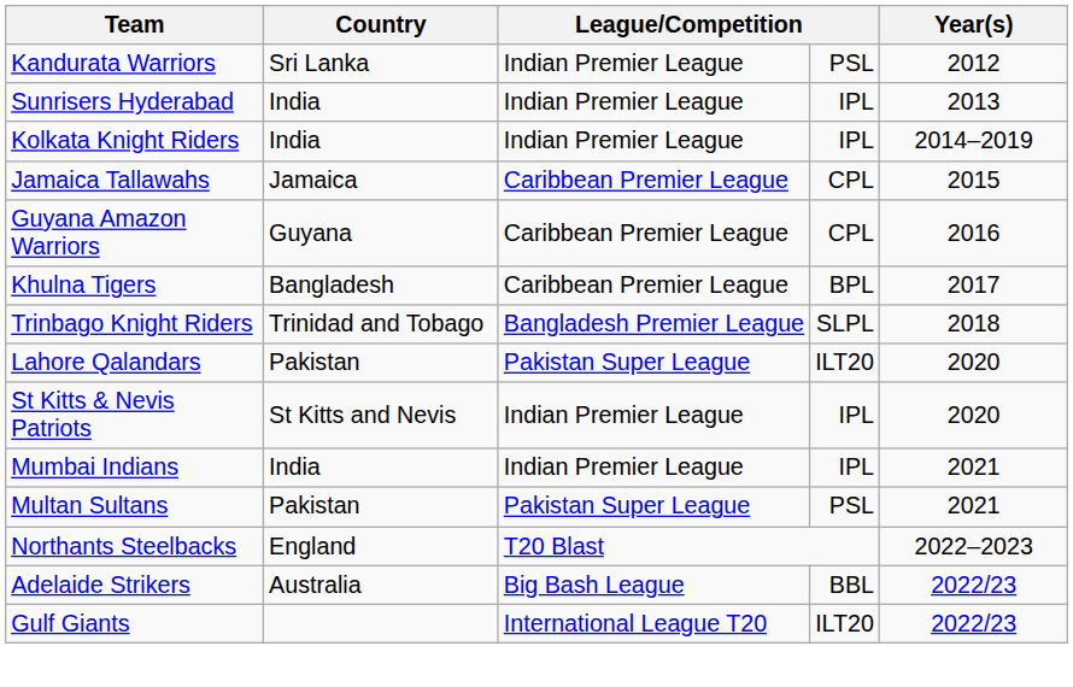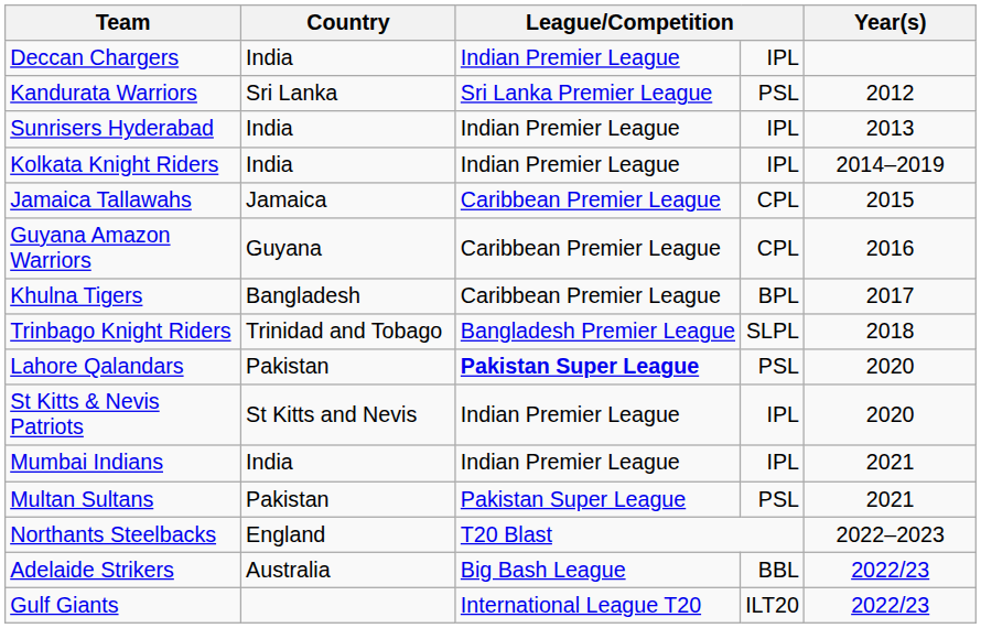+ row: Deccan Chargers | India | Indian Premier League | IPL
Kandurata Warriors | column 3: Indian Premier League -> Sri Lanka Premier League
Lahore Qalandars | column 3: normal -> bold
Lahore Qalandars | column 4: ILT20 -> PSL
